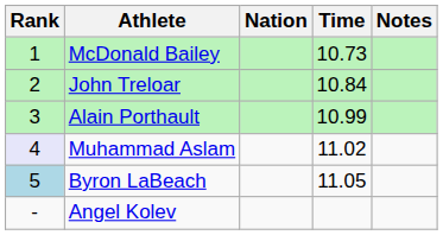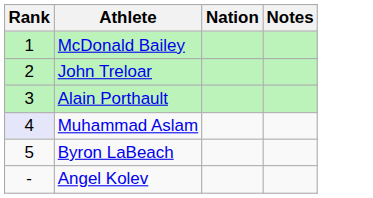- column: Time | 10.73 | 10.84 | 10.99 | 11.02 | 11.05
Byron LaBeach | Rank: lightblue background -> no background
